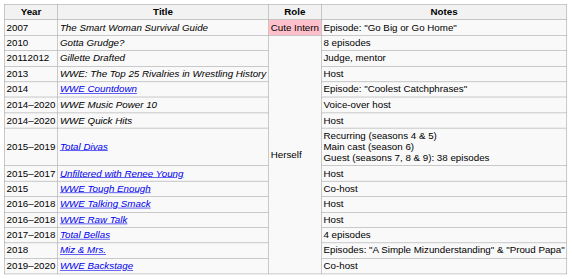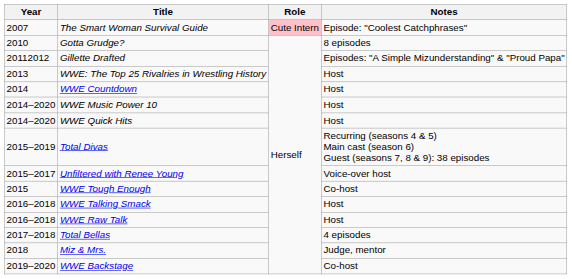The Smart Woman Survival Guide | Notes: Episode: "Go Big or Go Home" -> Episode: "Coolest Catchphrases"
Gillette Drafted | Notes: Judge, mentor -> Episodes: "A Simple Mizunderstanding" & "Proud Papa"
WWE Countdown | Notes: Episode: "Coolest Catchphrases" -> Host
WWE Music Power 10 | Notes: Voice-over host -> Host
Unfiltered with Renee Young | Notes: Host -> Voice-over host
Miz & Mrs. | Notes: Episodes: "A Simple Mizunderstanding" & "Proud Papa" -> Judge, mentor
